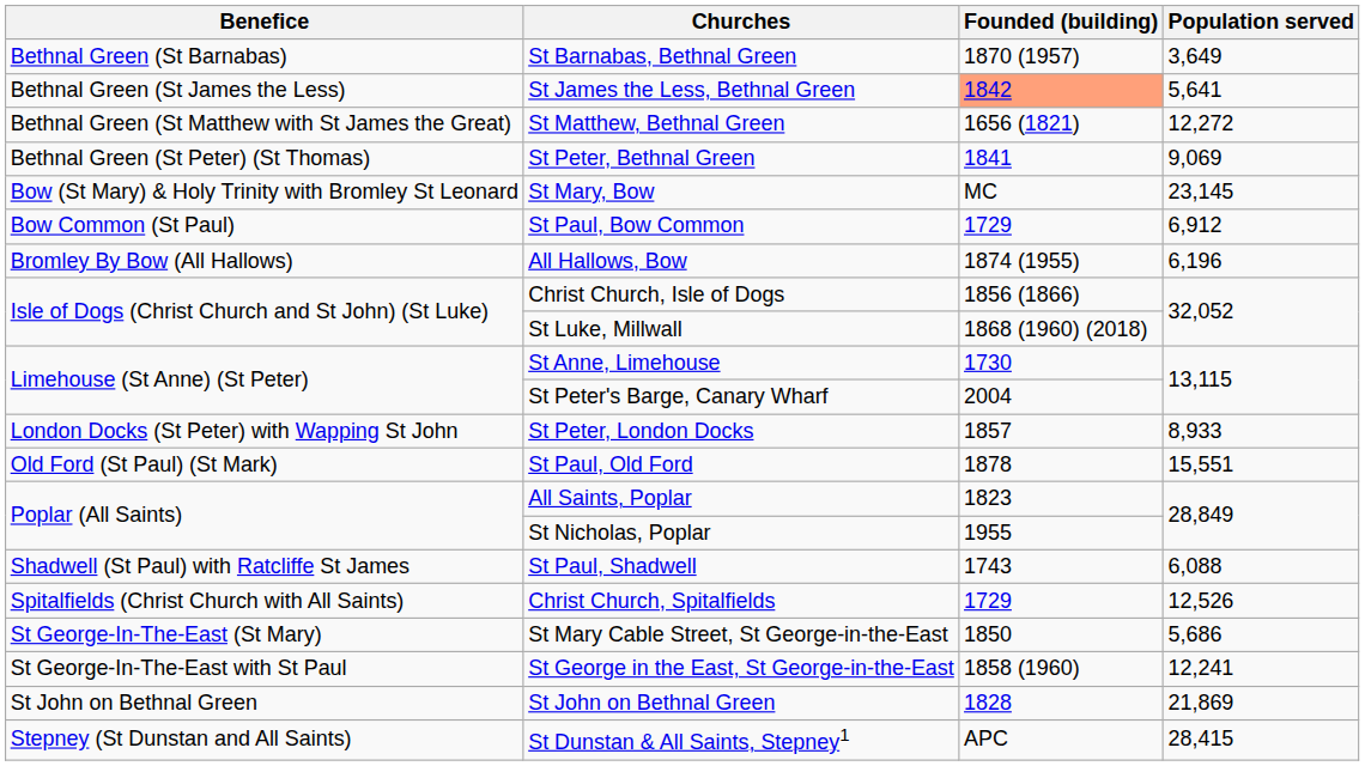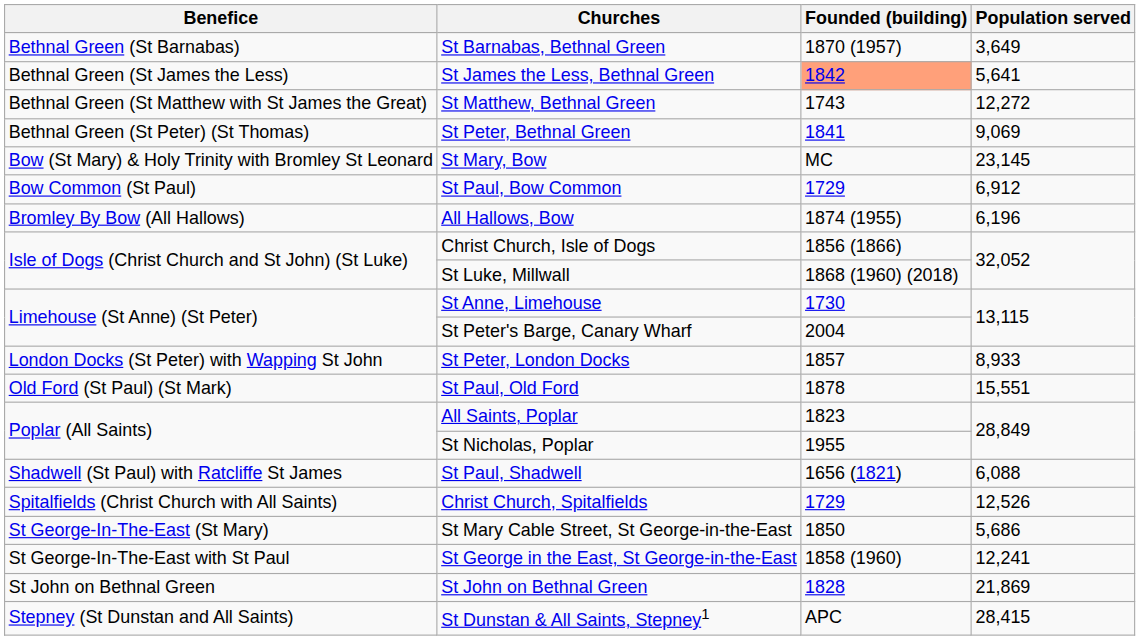St Matthew, Bethnal Green | Founded (building): 1656 (1821) -> 1743
St Paul, Shadwell | Founded (building): 1743 -> 1656 (1821)
